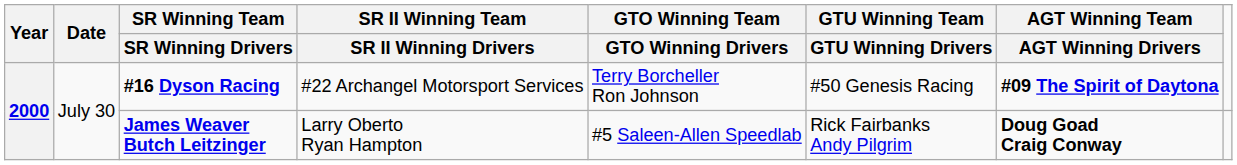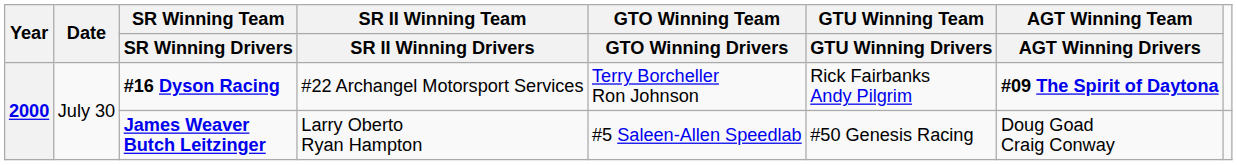#16 Dyson Racing | GTU Winning Team / GTU Winning Drivers: #50 Genesis Racing -> Rick Fairbanks Andy Pilgrim
James Weaver Butch Leitzinger | GTU Winning Team / GTU Winning Drivers: Rick Fairbanks Andy Pilgrim -> #50 Genesis Racing
James Weaver Butch Leitzinger | AGT Winning Team / AGT Winning Drivers: bold -> normal
